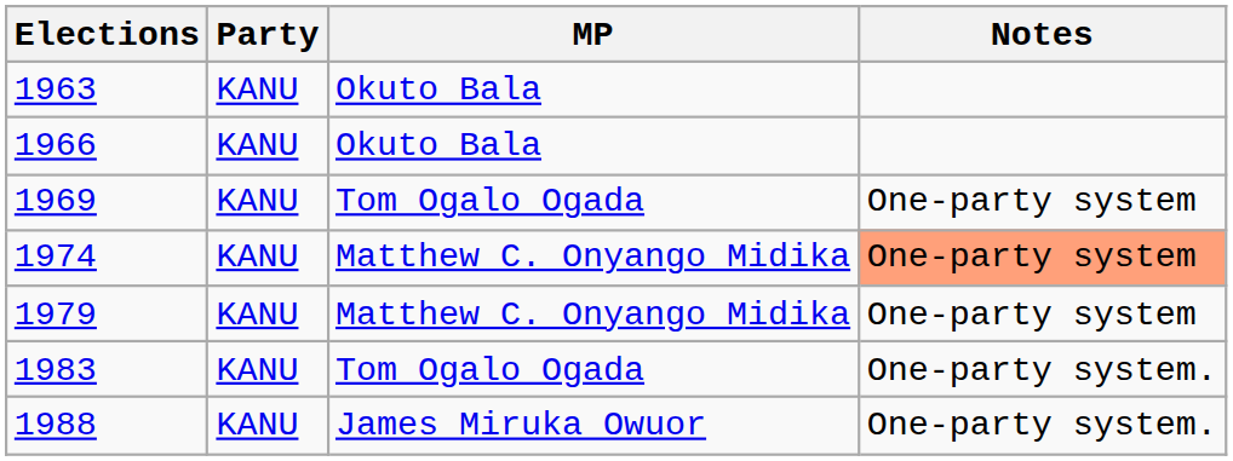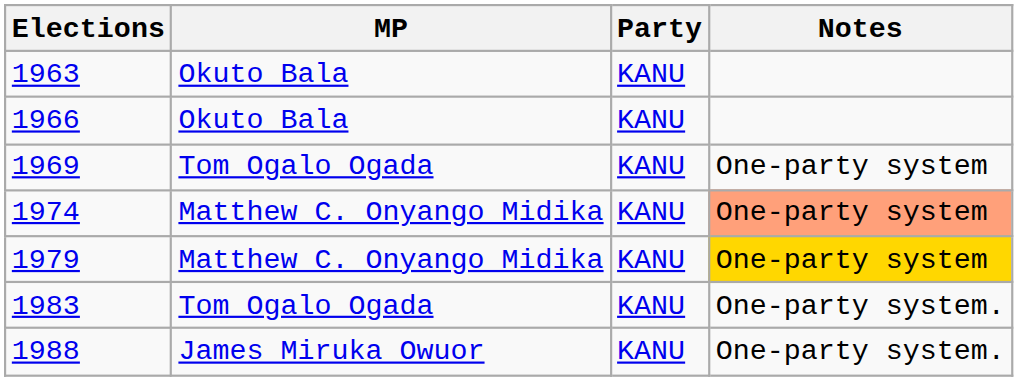columns swapped: MP <-> Party
1979 | Notes: no background -> gold background
